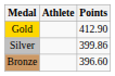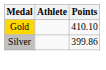Gold | Points: 412.90 -> 410.10
- row: Bronze | 396.60
